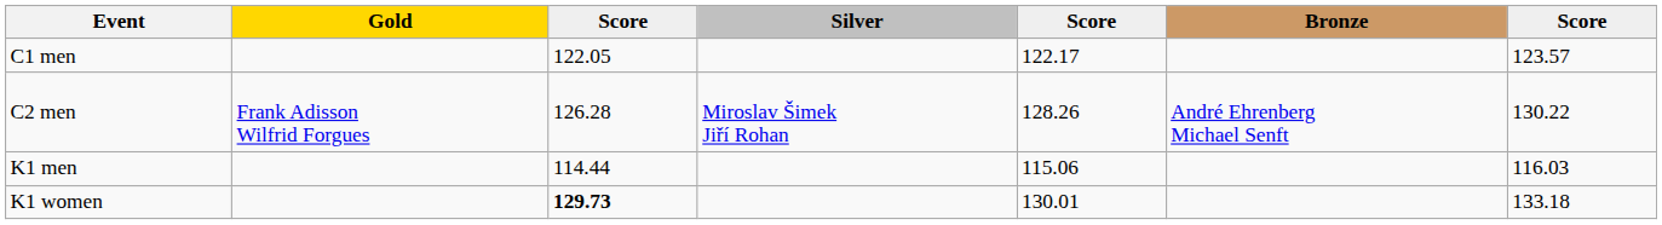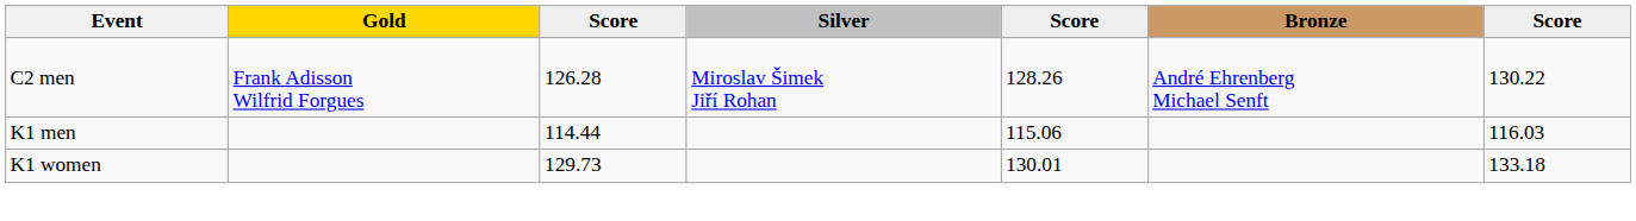- row: C1 men | 122.05 | 122.17 | 123.57
K1 women | column 3: bold -> normal
